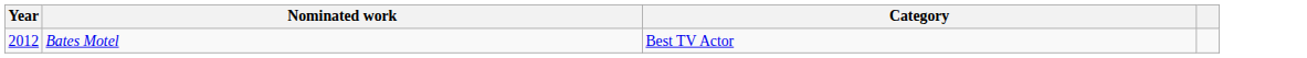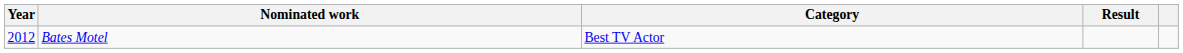+ column: Result
